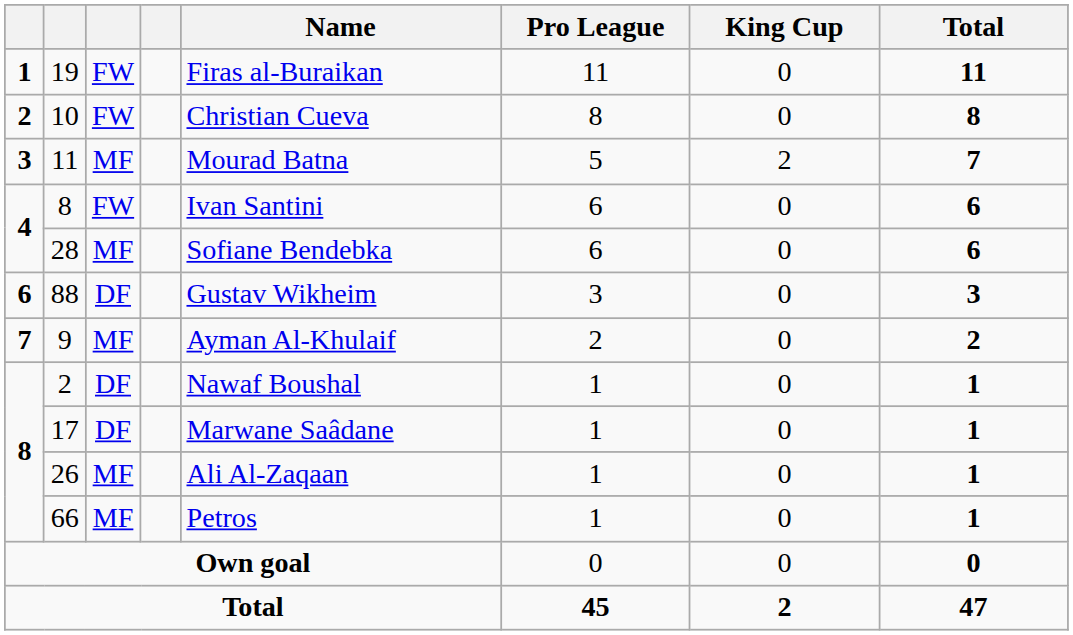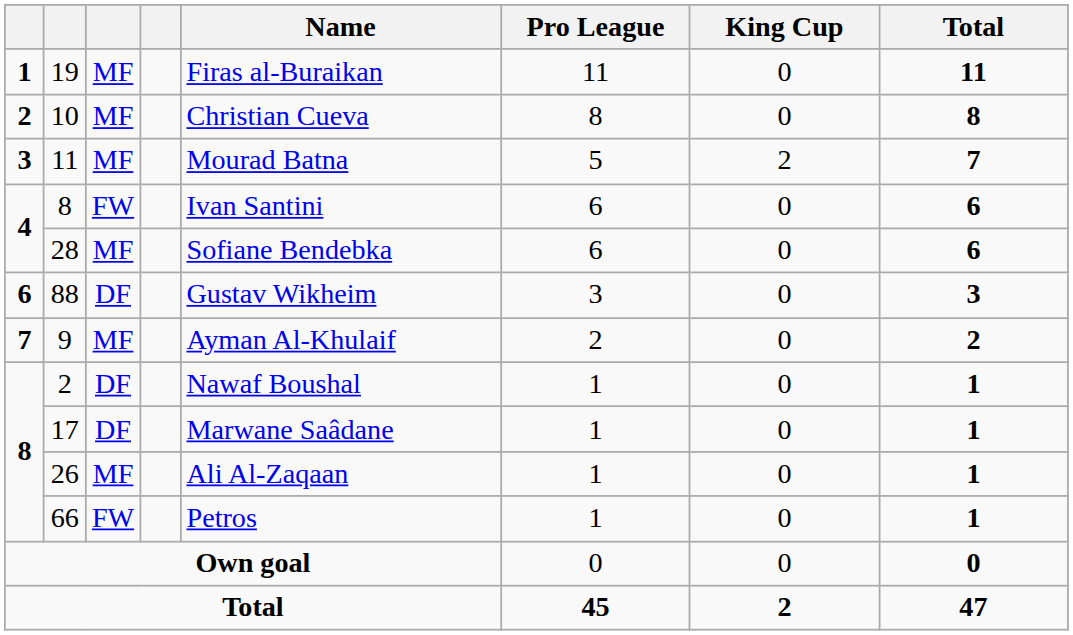19 | column 3: FW -> MF
10 | column 3: FW -> MF
66 | column 3: MF -> FW
